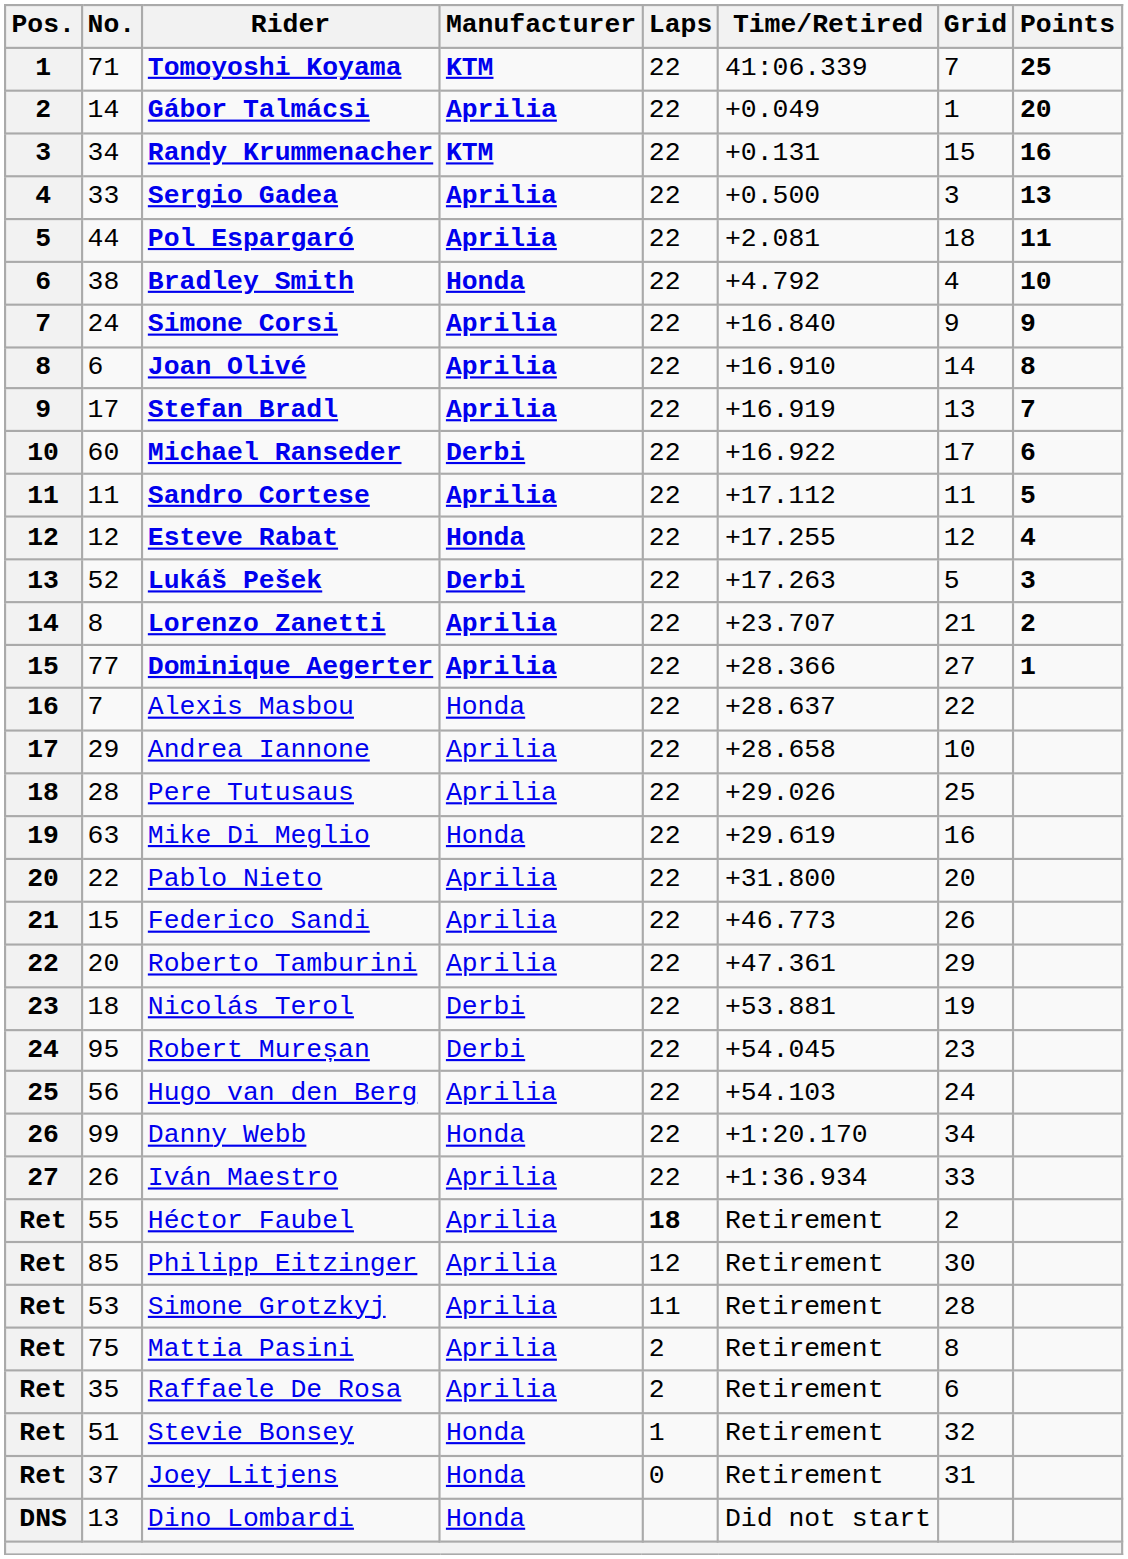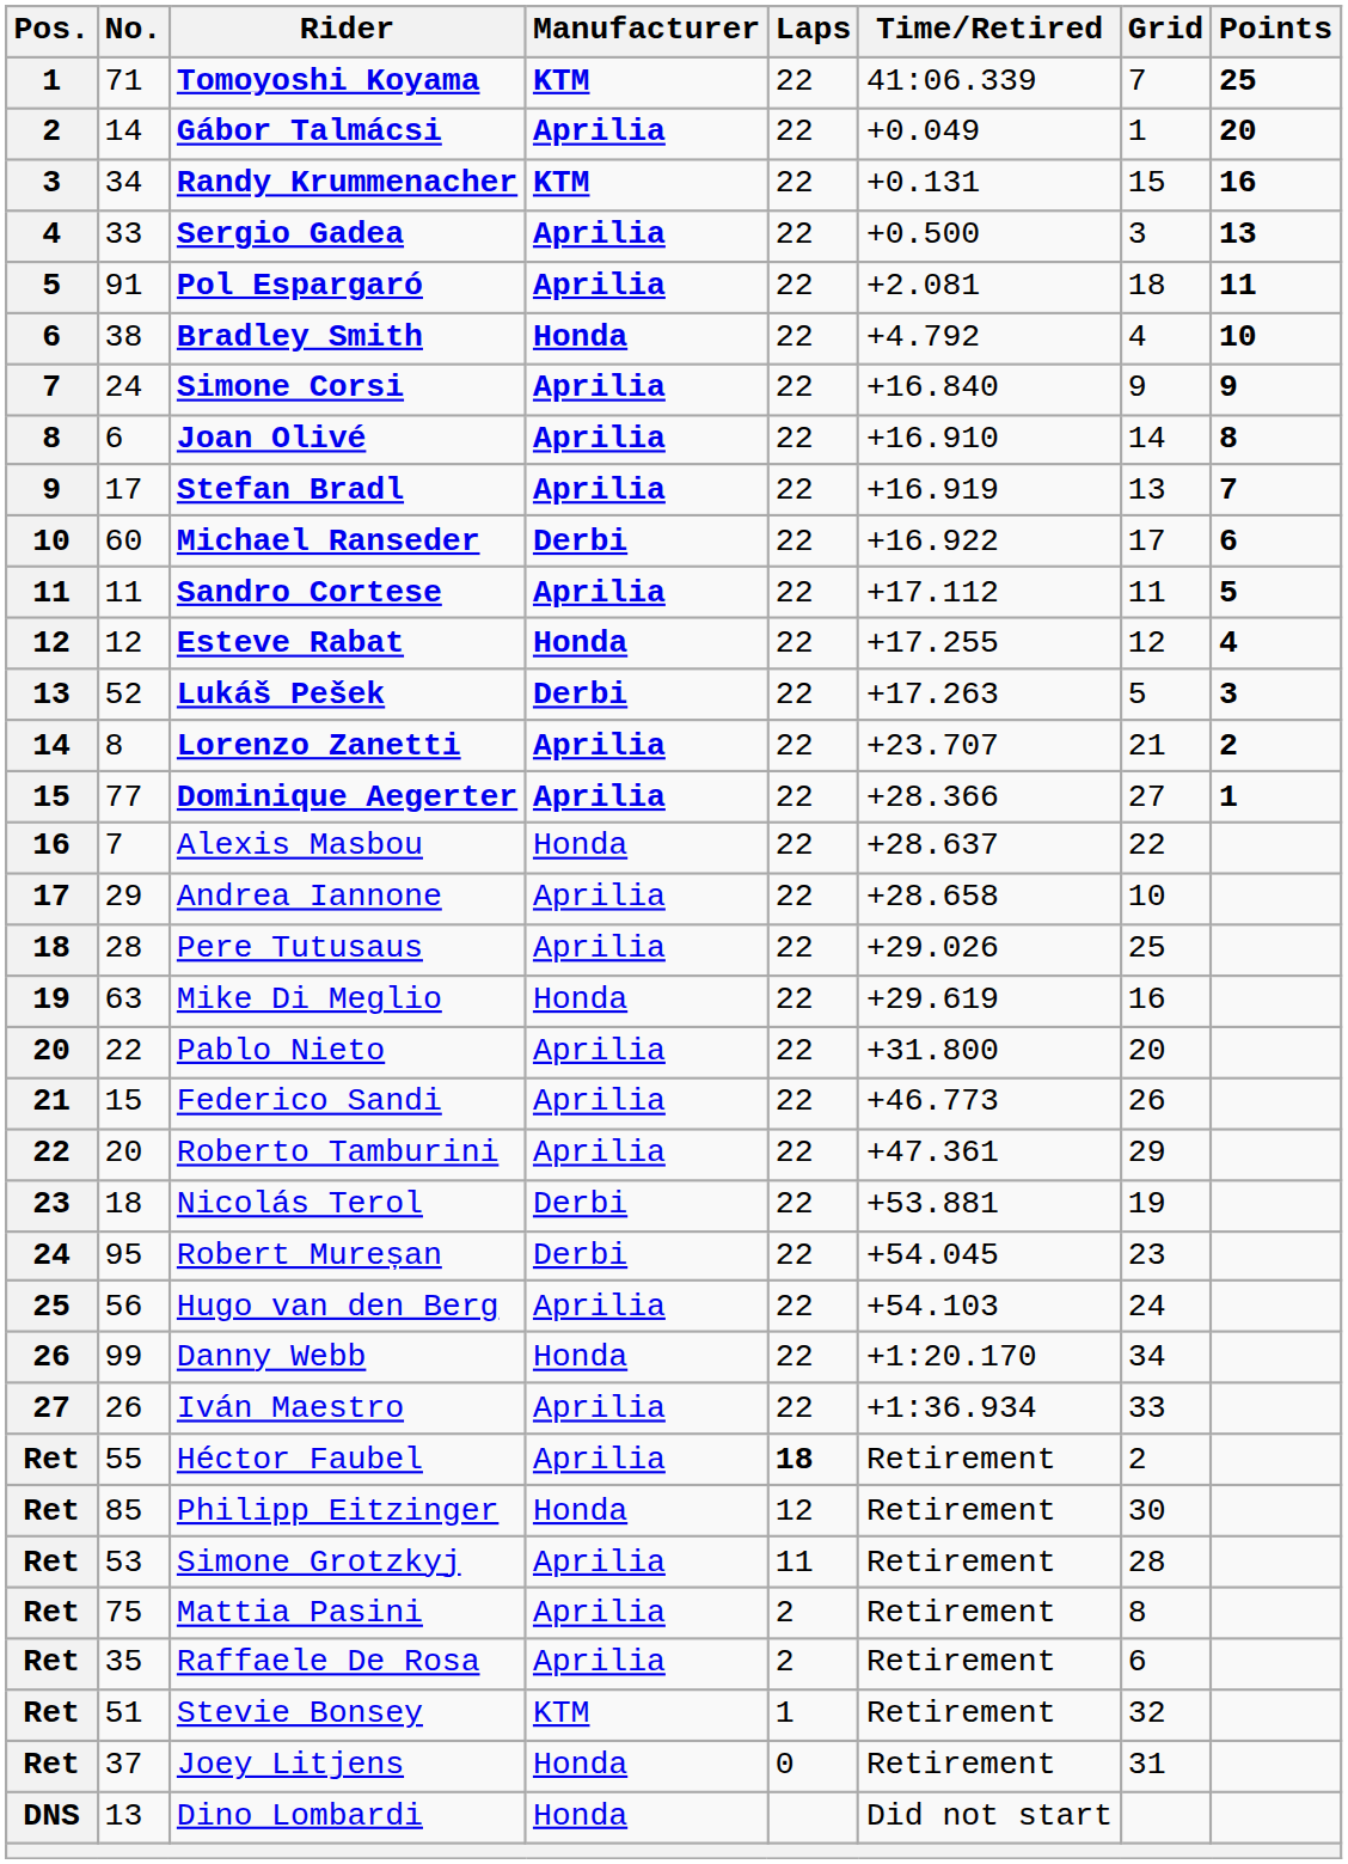Pol Espargaró | No.: 44 -> 91
Philipp Eitzinger | Manufacturer: Aprilia -> Honda
Stevie Bonsey | Manufacturer: Honda -> KTM
